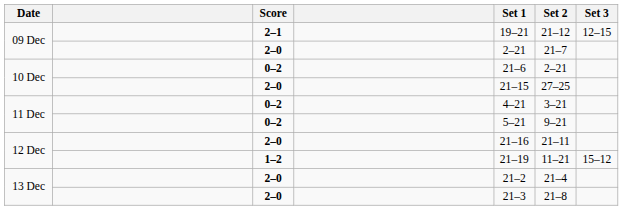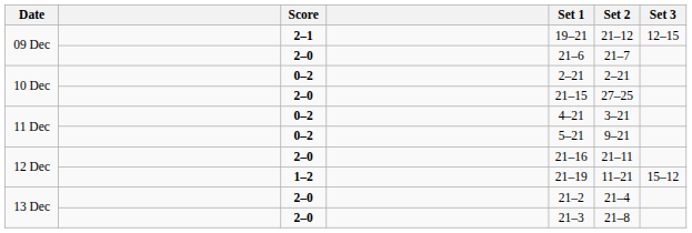09 Dec / 2–0 | Set 1: 2–21 -> 21–6
10 Dec / 0–2 | Set 1: 21–6 -> 2–21
